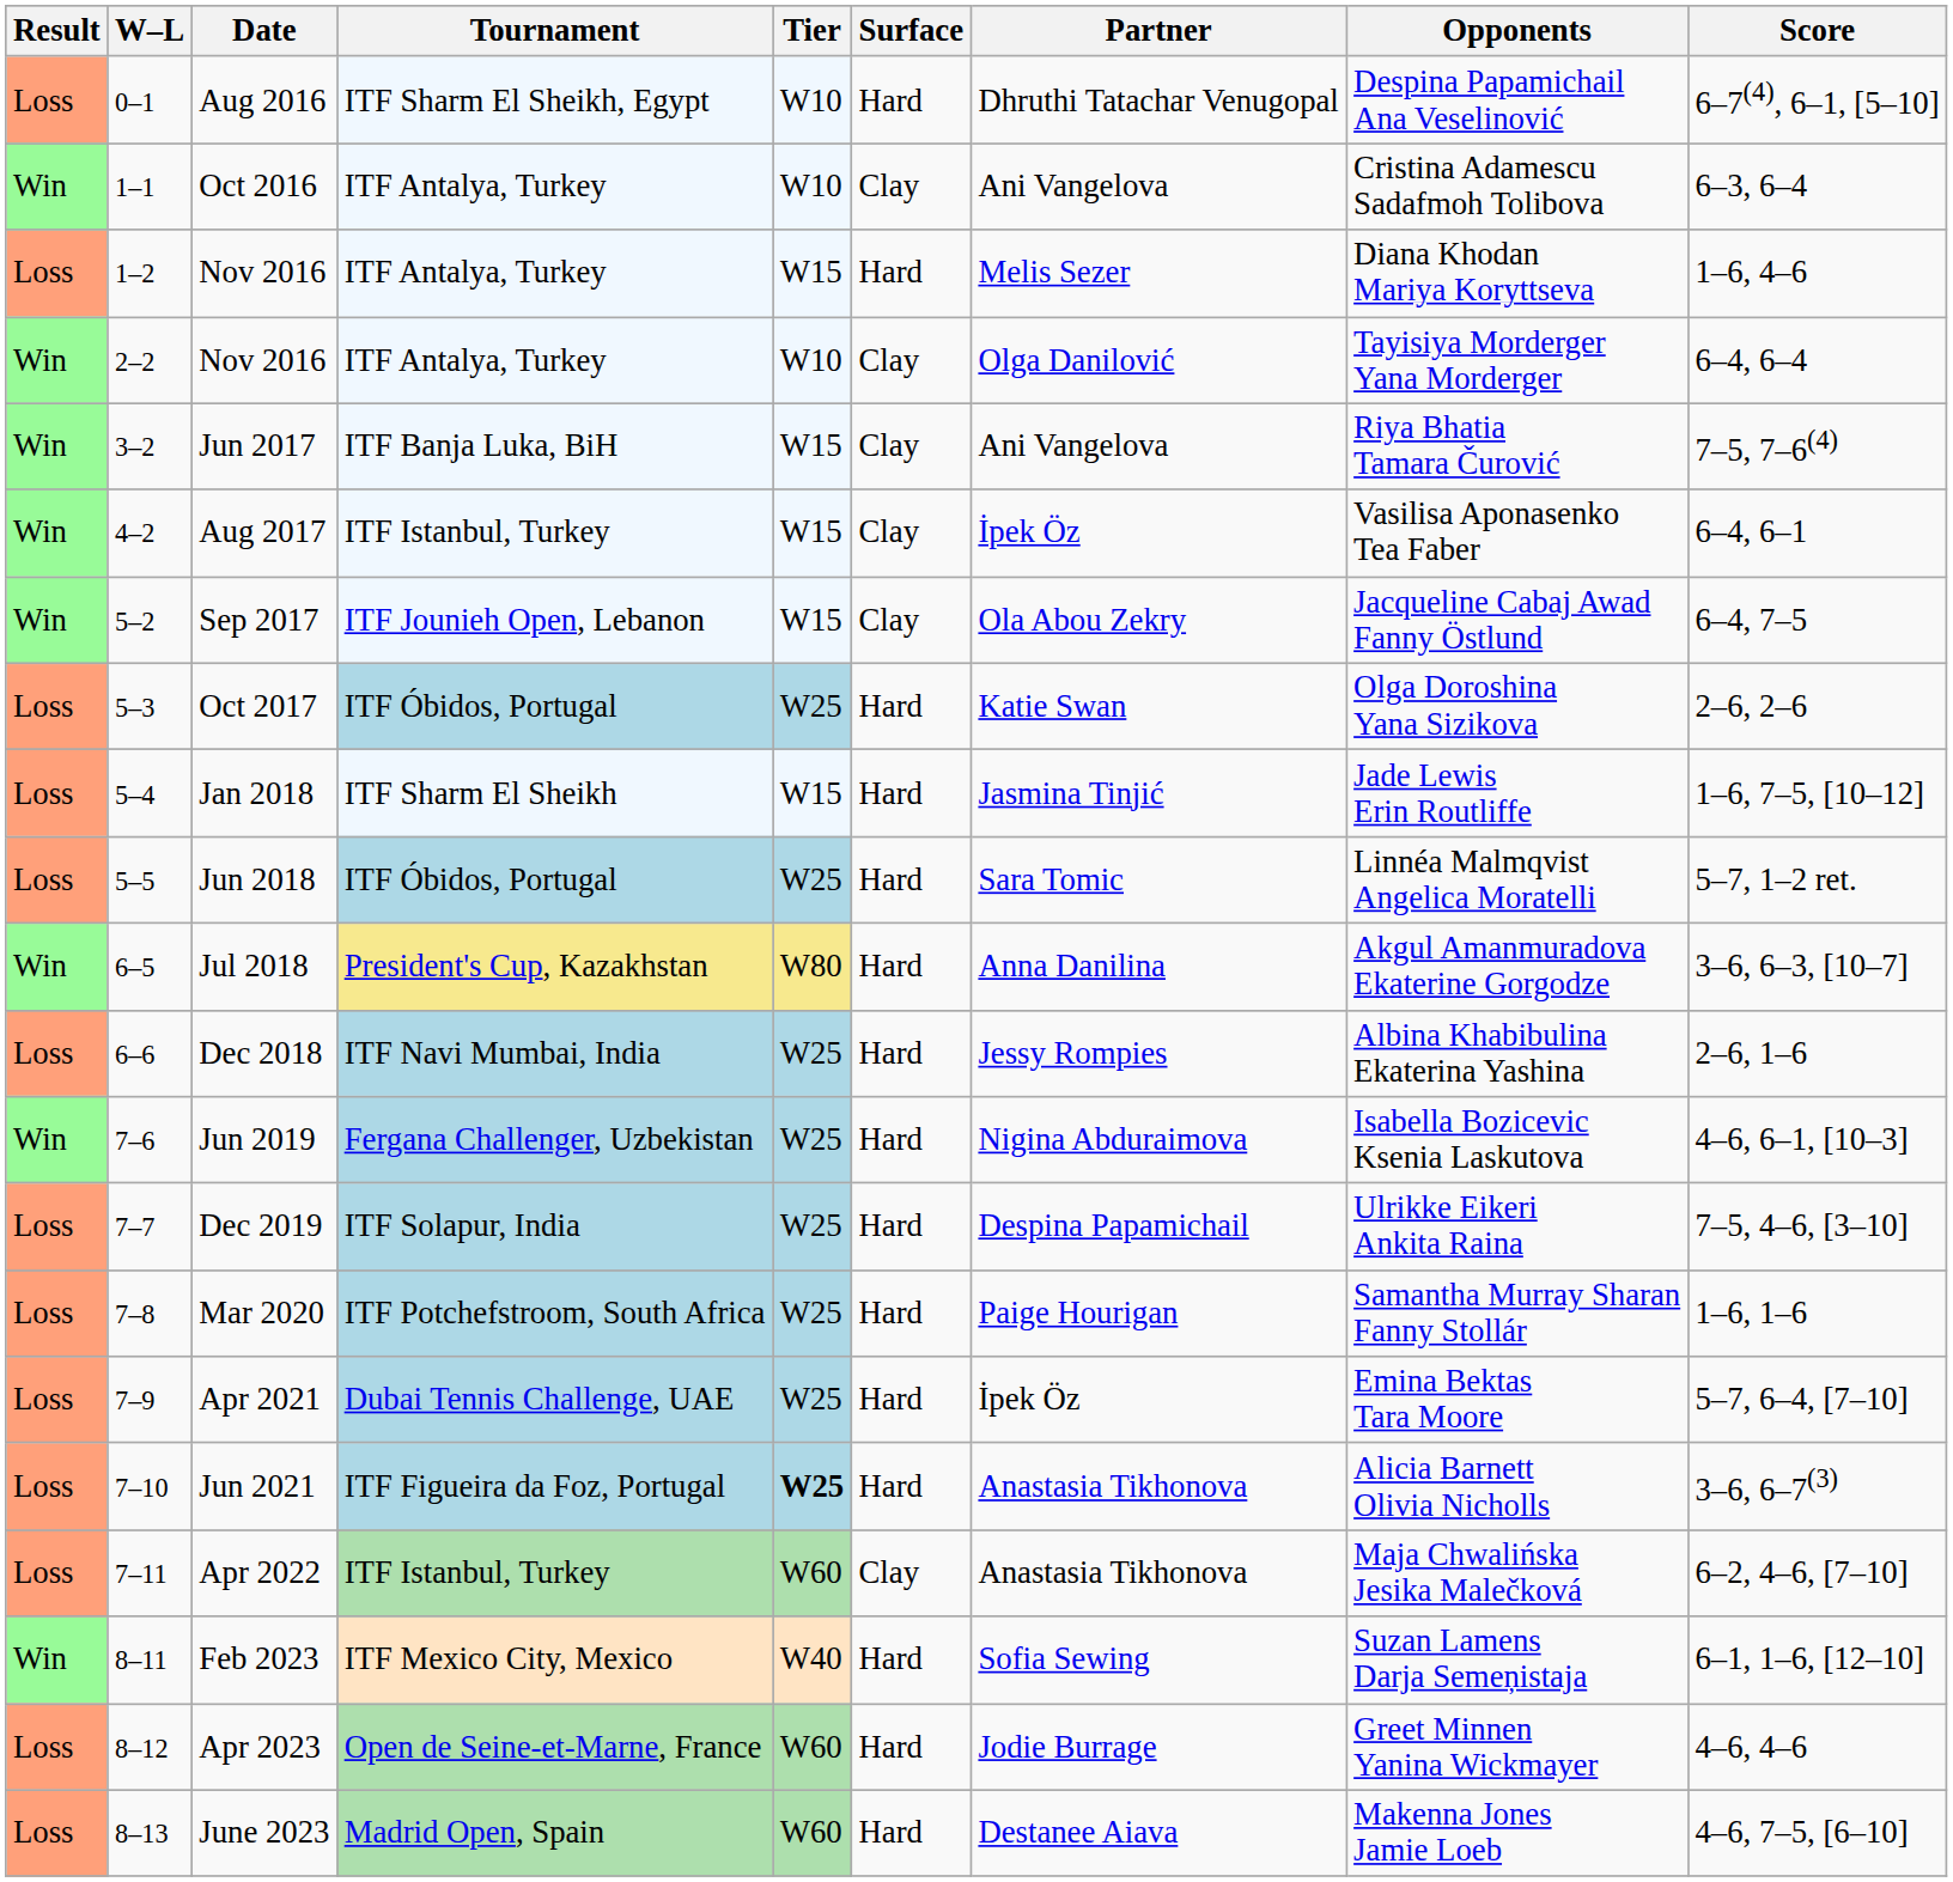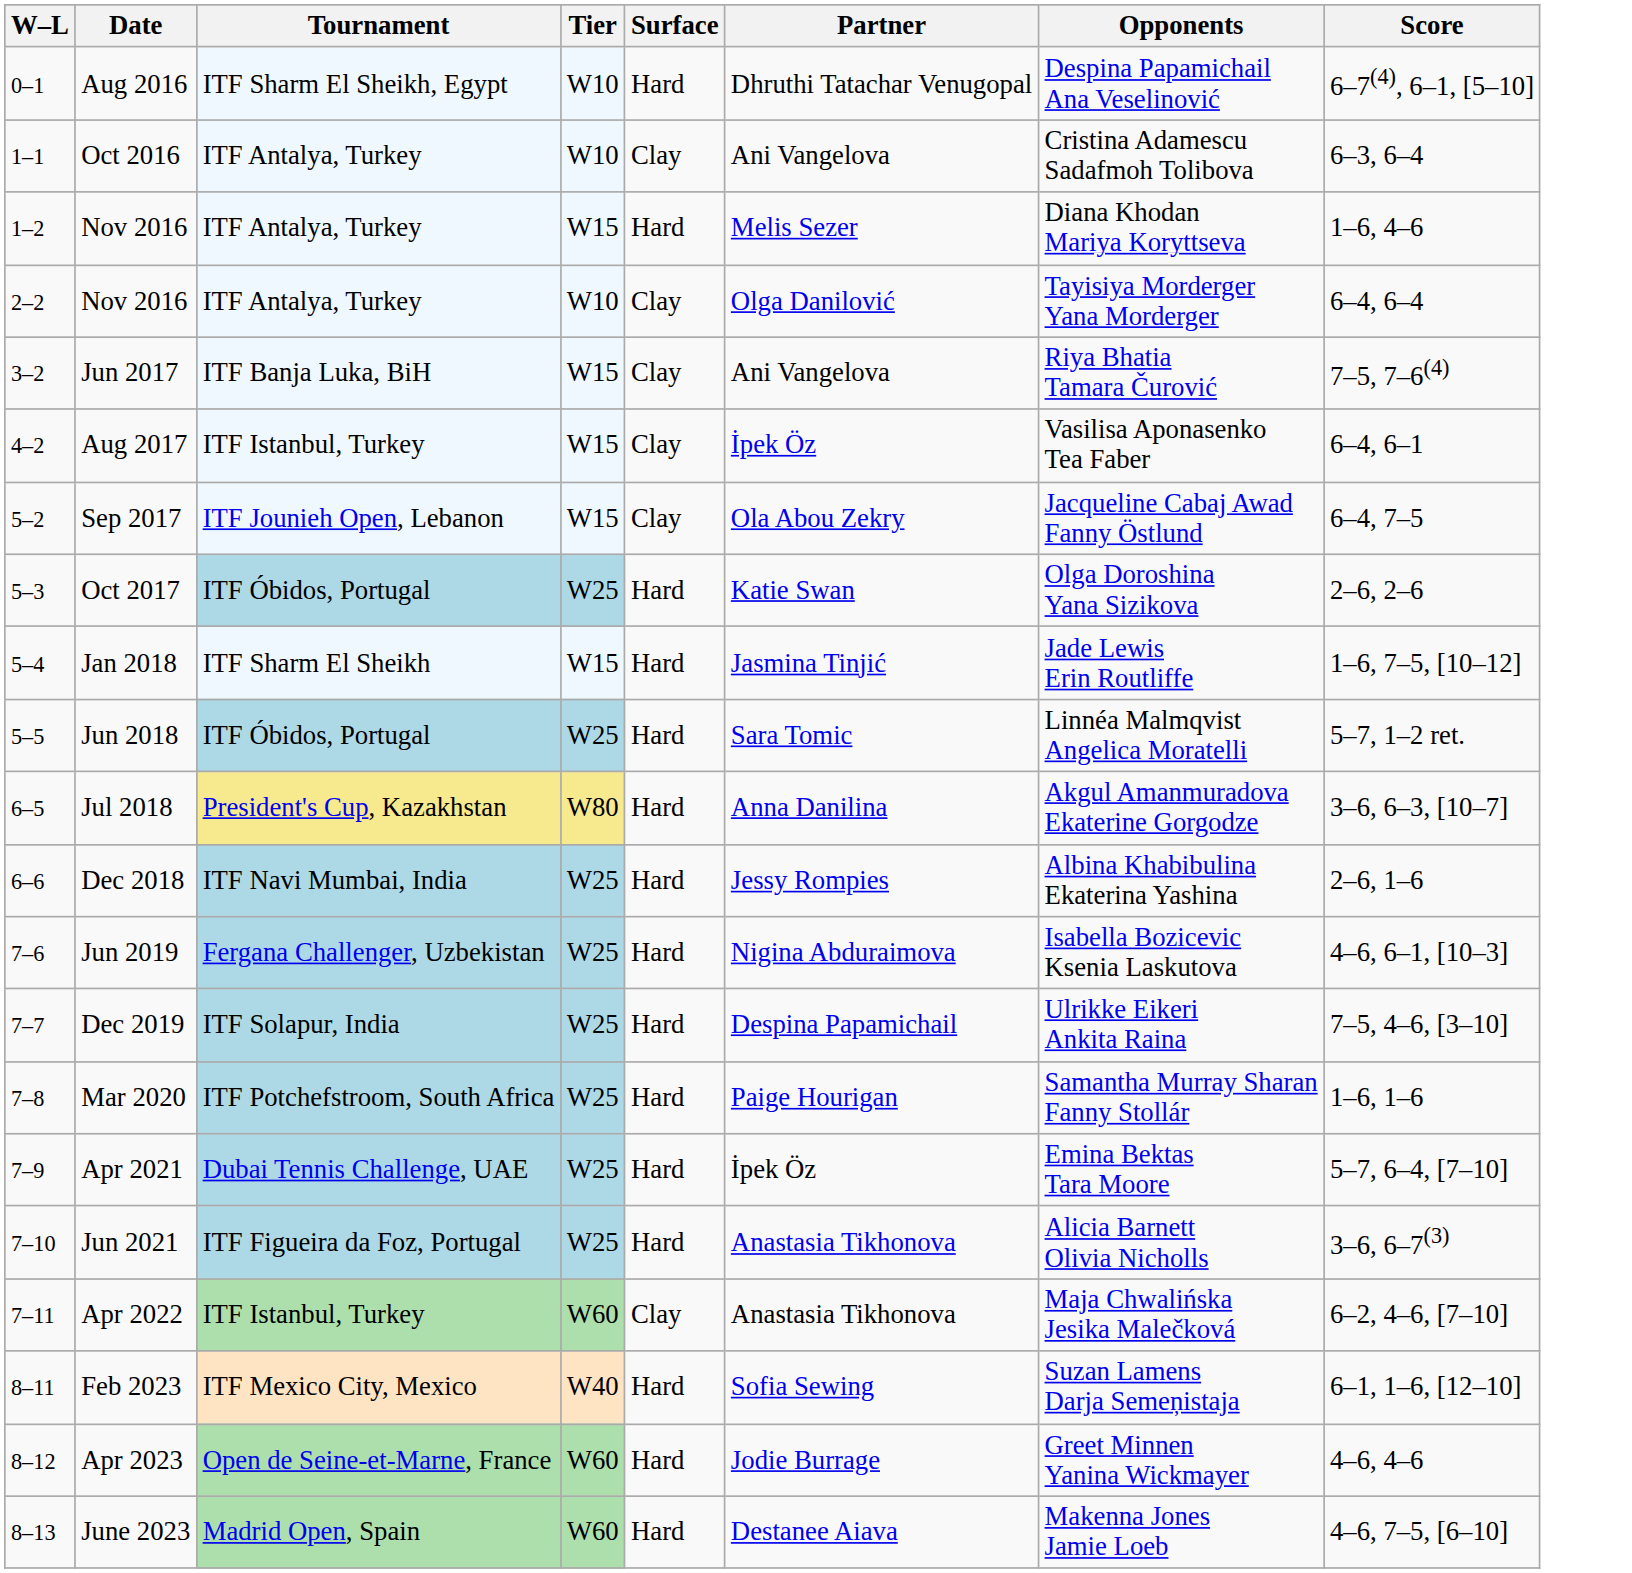- column: Result | Loss | Win | Loss | Win | Win | Win | Win | Loss | Loss | Loss | Win | Loss | Win | Loss | Loss | Loss | Loss | Loss | Win | Loss | Loss
Jun 2021 | Tier: bold -> normal
